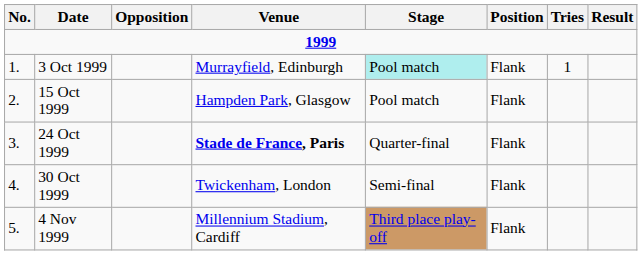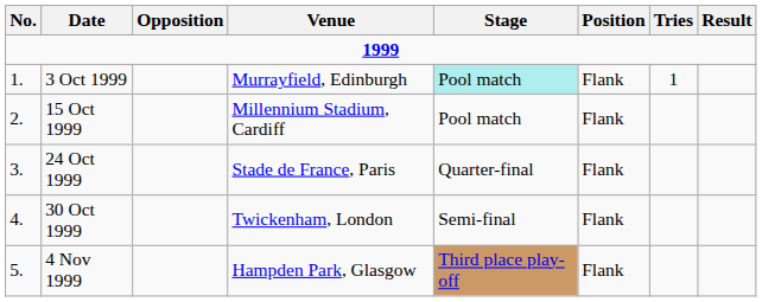15 Oct 1999 | Venue: Hampden Park, Glasgow -> Millennium Stadium, Cardiff
24 Oct 1999 | Venue: bold -> normal
4 Nov 1999 | Venue: Millennium Stadium, Cardiff -> Hampden Park, Glasgow
